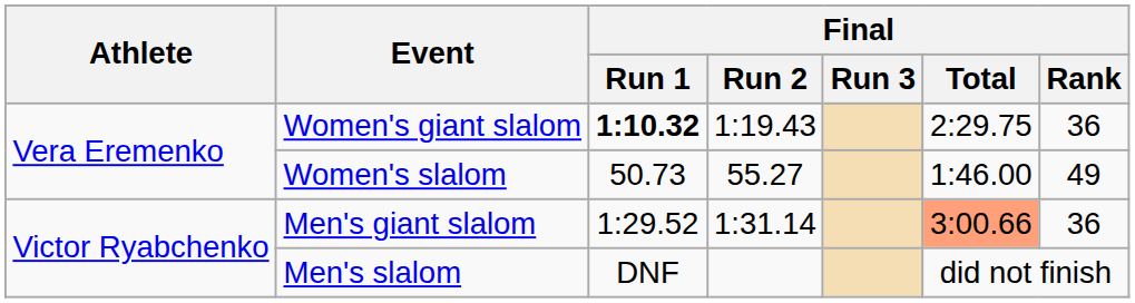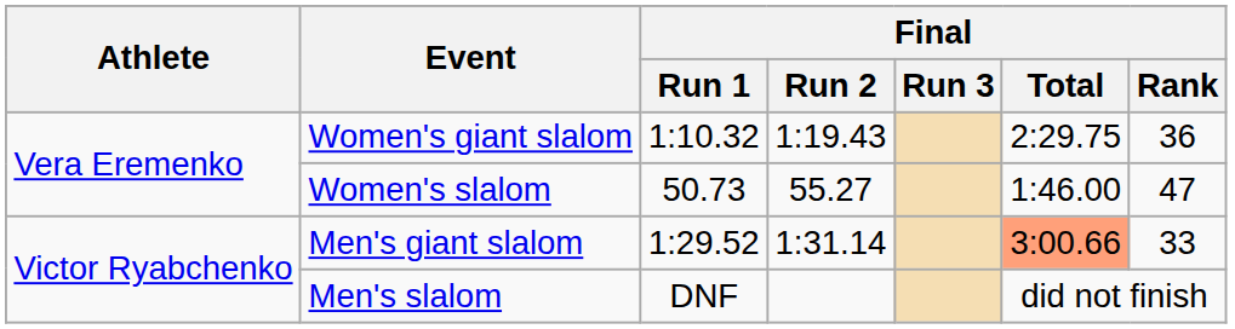Women's giant slalom | Final / Run 1: bold -> normal
Women's slalom | Final / Rank: 49 -> 47
Men's giant slalom | Final / Rank: 36 -> 33
